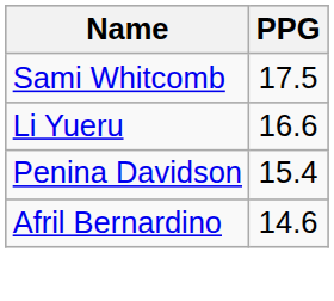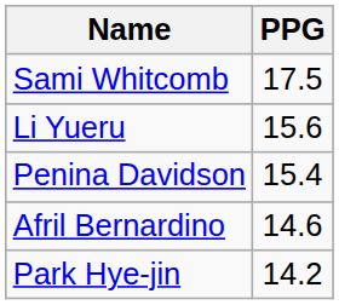Li Yueru | PPG: 16.6 -> 15.6
+ row: Park Hye-jin | 14.2
